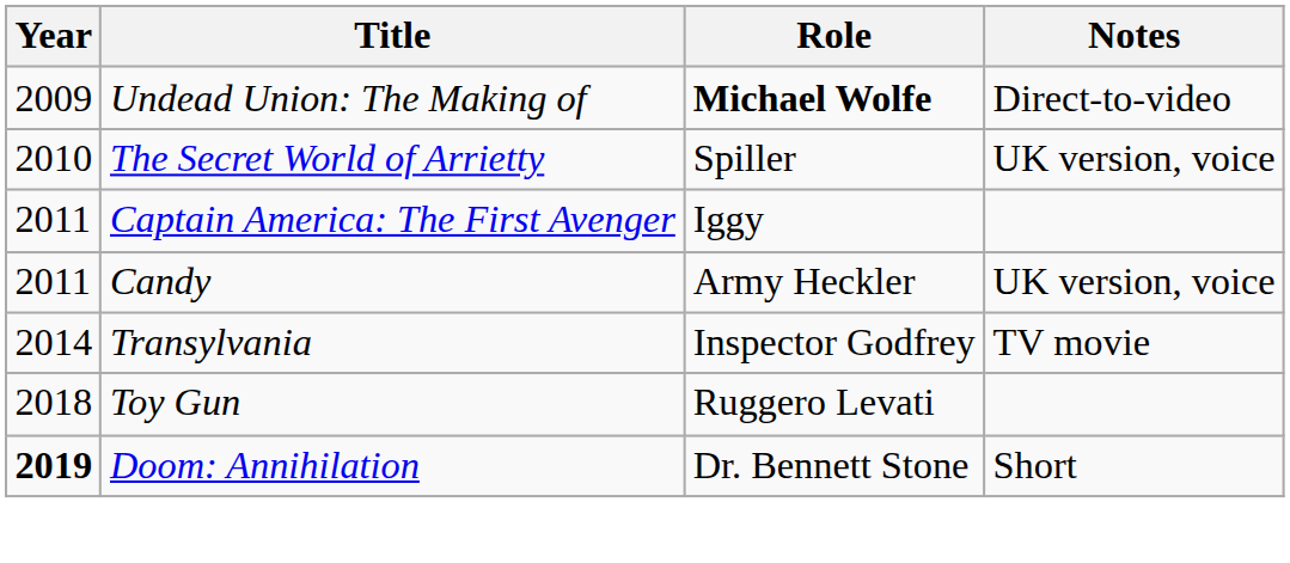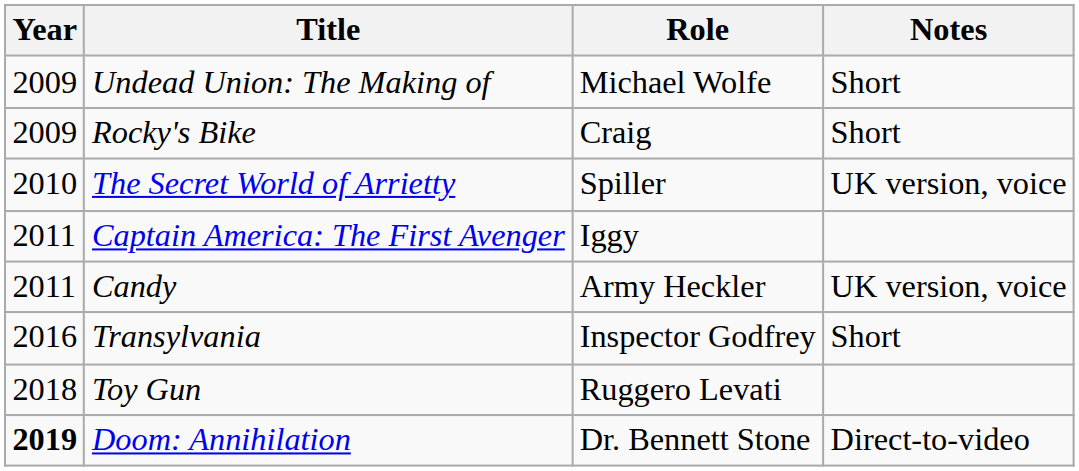Undead Union: The Making of | Role: bold -> normal
Undead Union: The Making of | Notes: Direct-to-video -> Short
+ row: 2009 | Rocky's Bike | Craig | Short
Transylvania | Year: 2014 -> 2016
Transylvania | Notes: TV movie -> Short
Doom: Annihilation | Notes: Short -> Direct-to-video
